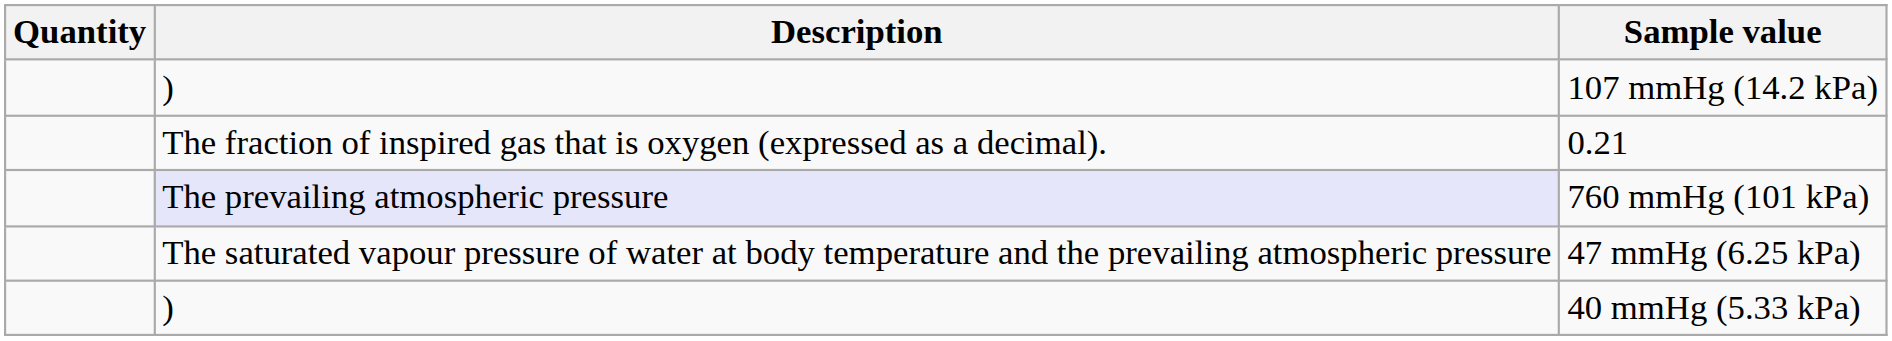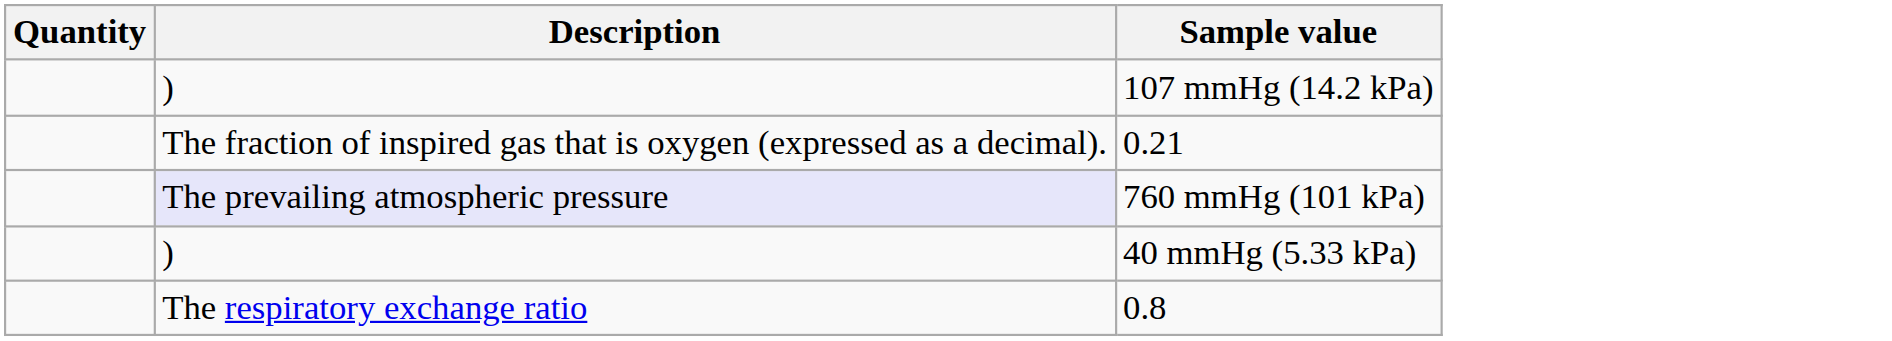- row: The saturated vapour pressure of water at body temperature and the prevailing atmospheric pressure | 47 mmHg (6.25 kPa)
+ row: The respiratory exchange ratio | 0.8
